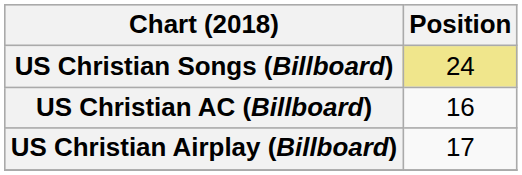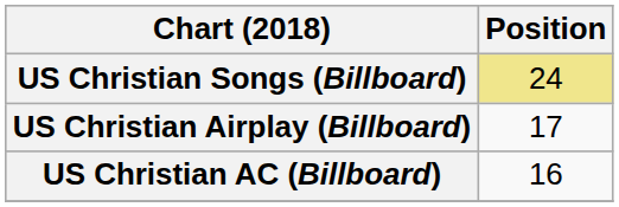rows swapped: US Christian Airplay (Billboard) <-> US Christian AC (Billboard)
